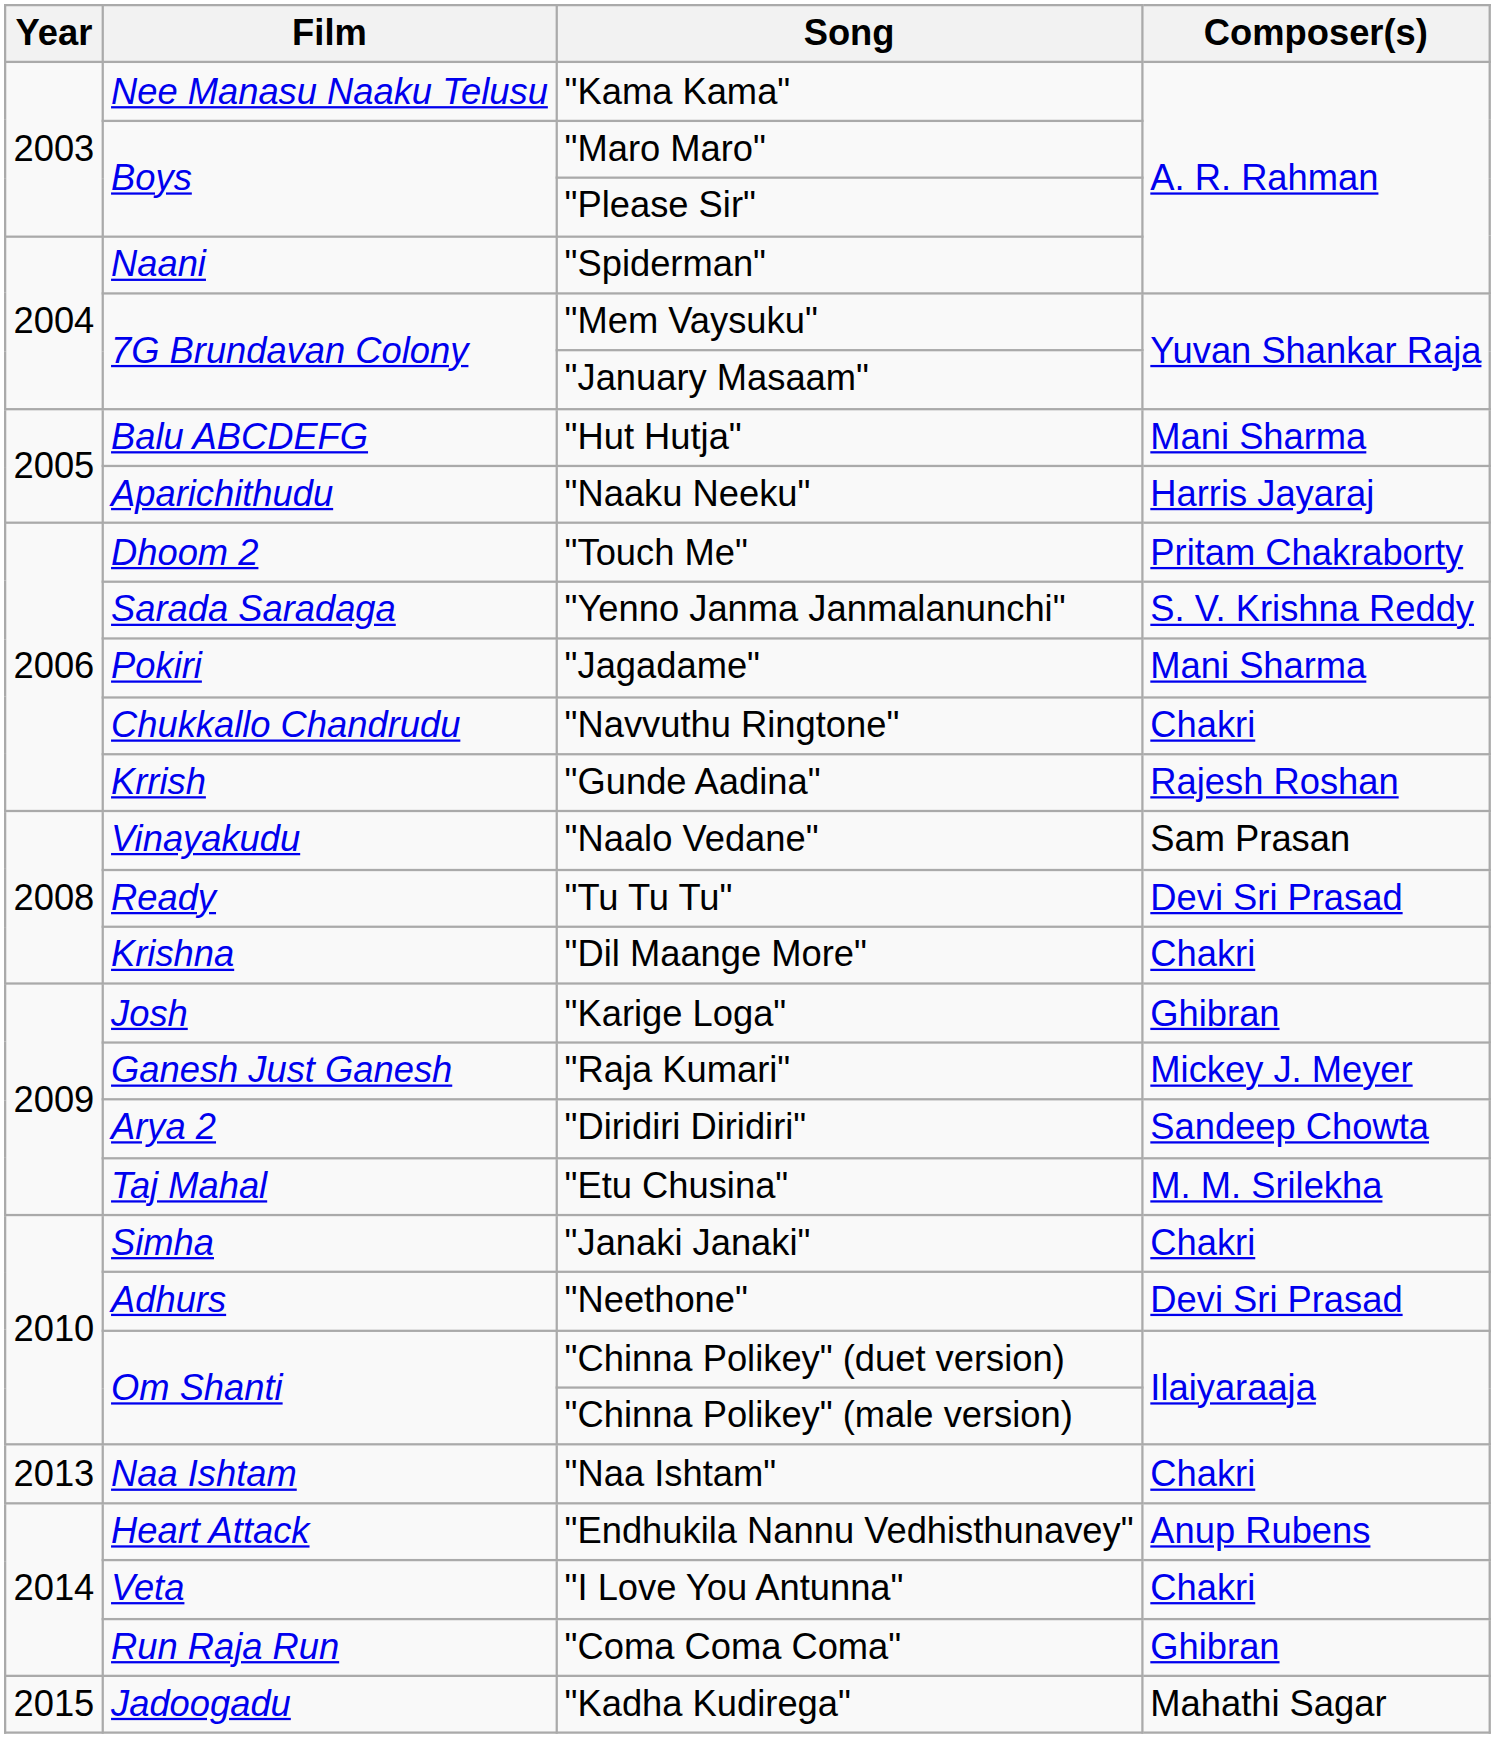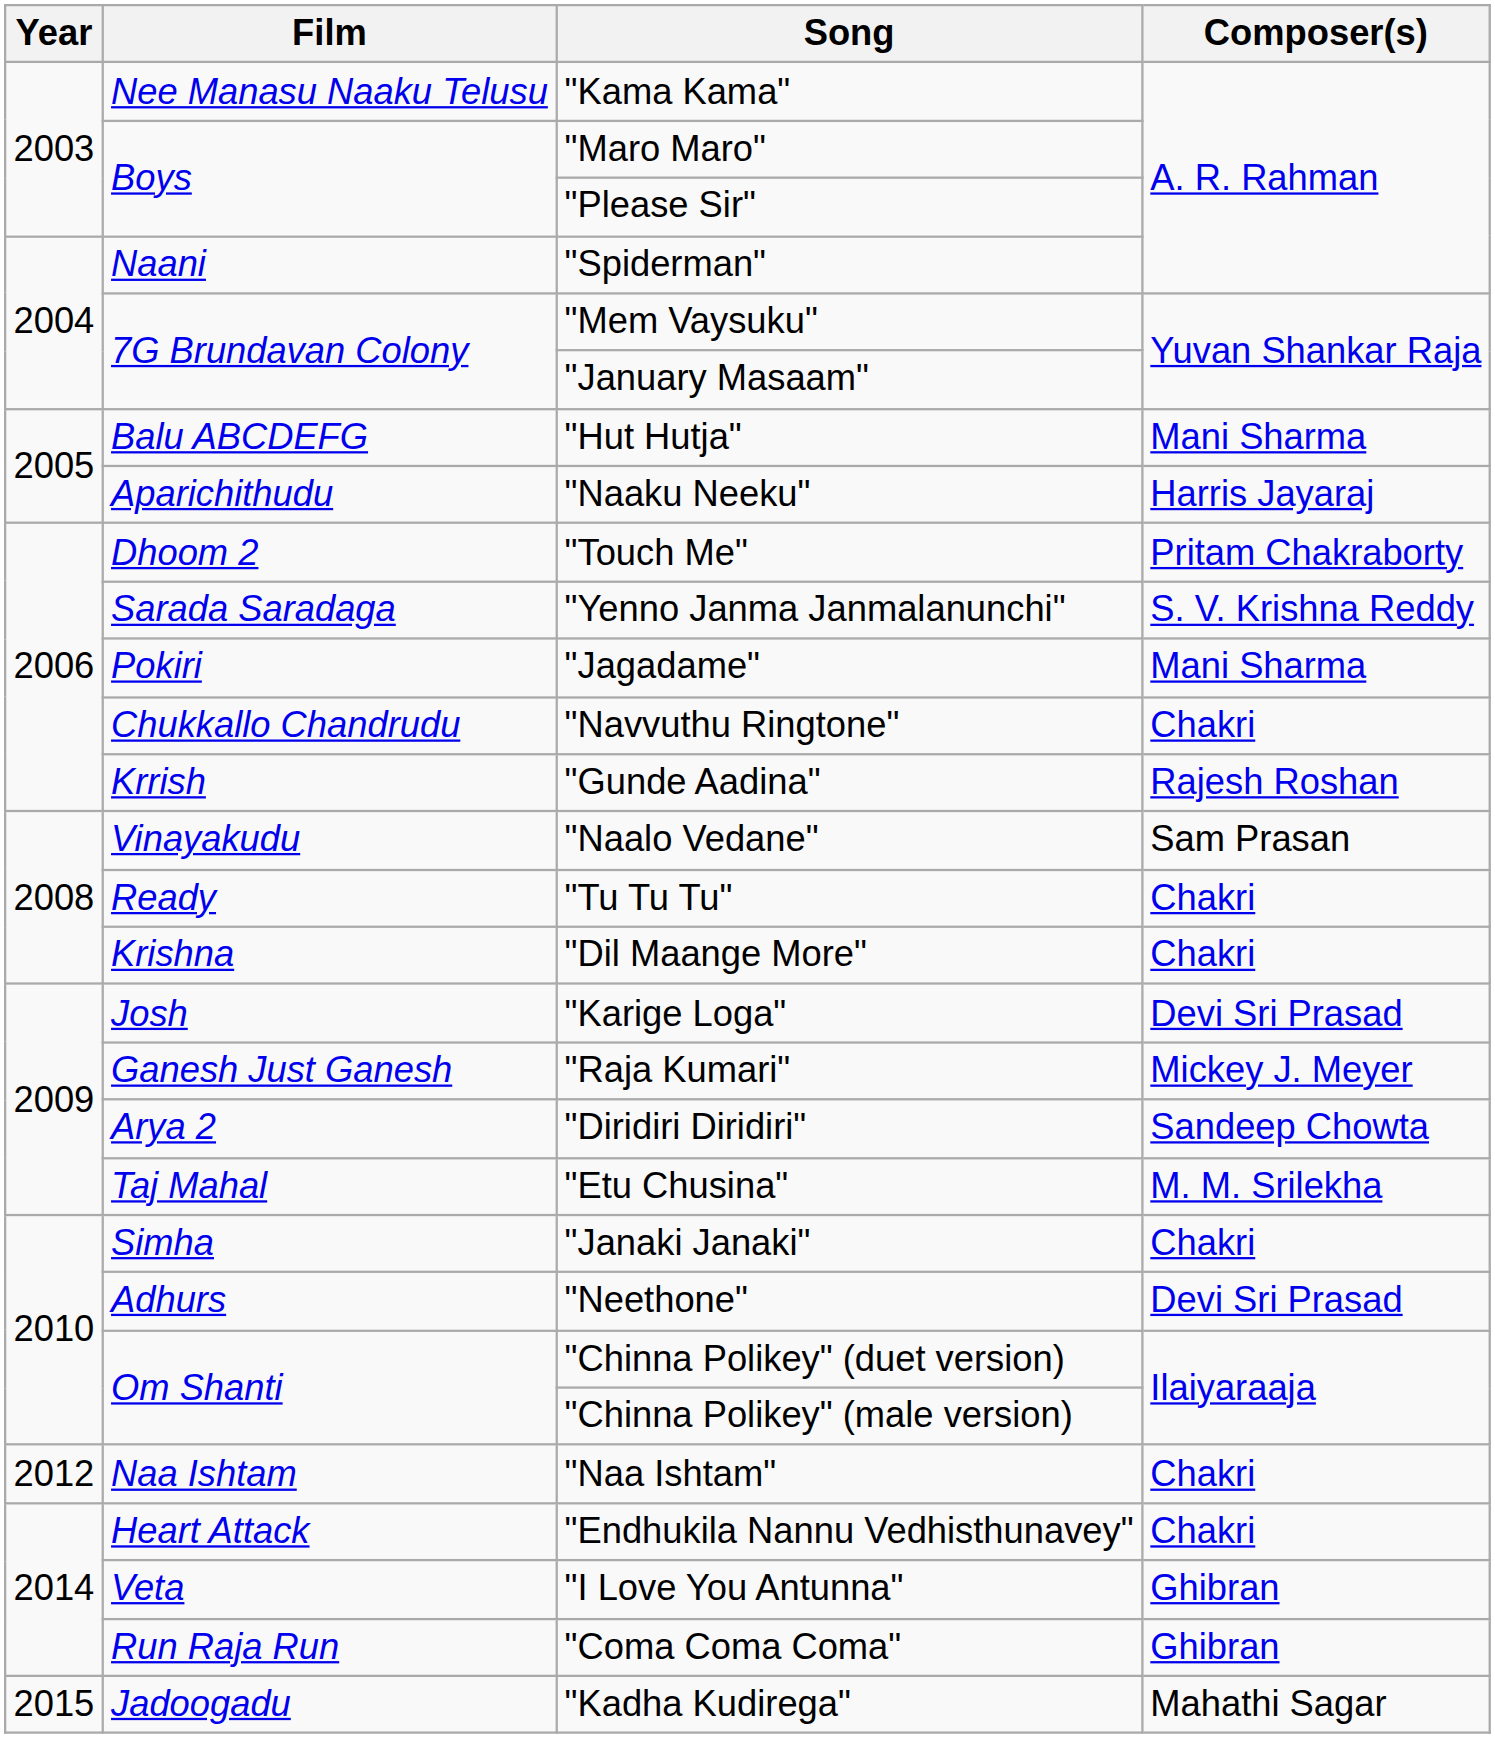"Tu Tu Tu" | Composer(s): Devi Sri Prasad -> Chakri
"Karige Loga" | Composer(s): Ghibran -> Devi Sri Prasad
"Naa Ishtam" | Year: 2013 -> 2012
"Endhukila Nannu Vedhisthunavey" | Composer(s): Anup Rubens -> Chakri
"I Love You Antunna" | Composer(s): Chakri -> Ghibran
